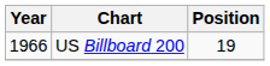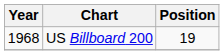US Billboard 200 | Year: 1966 -> 1968
